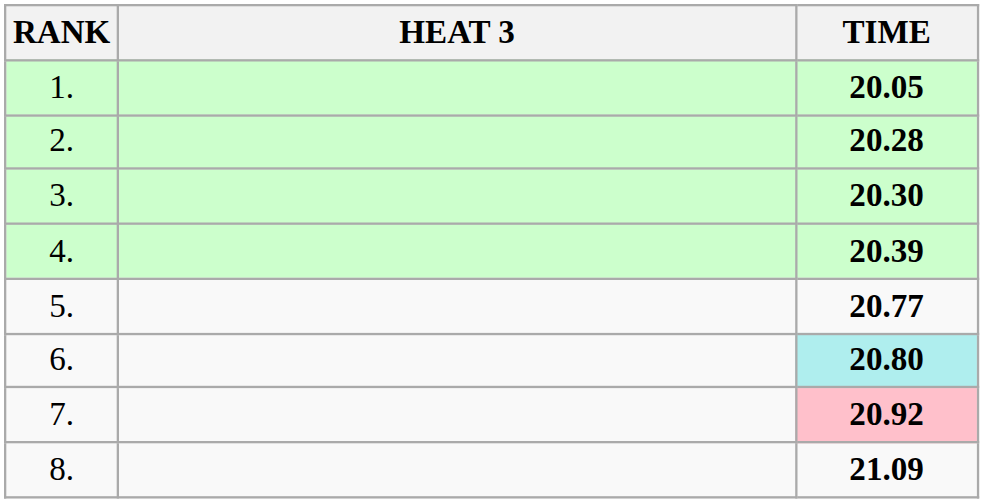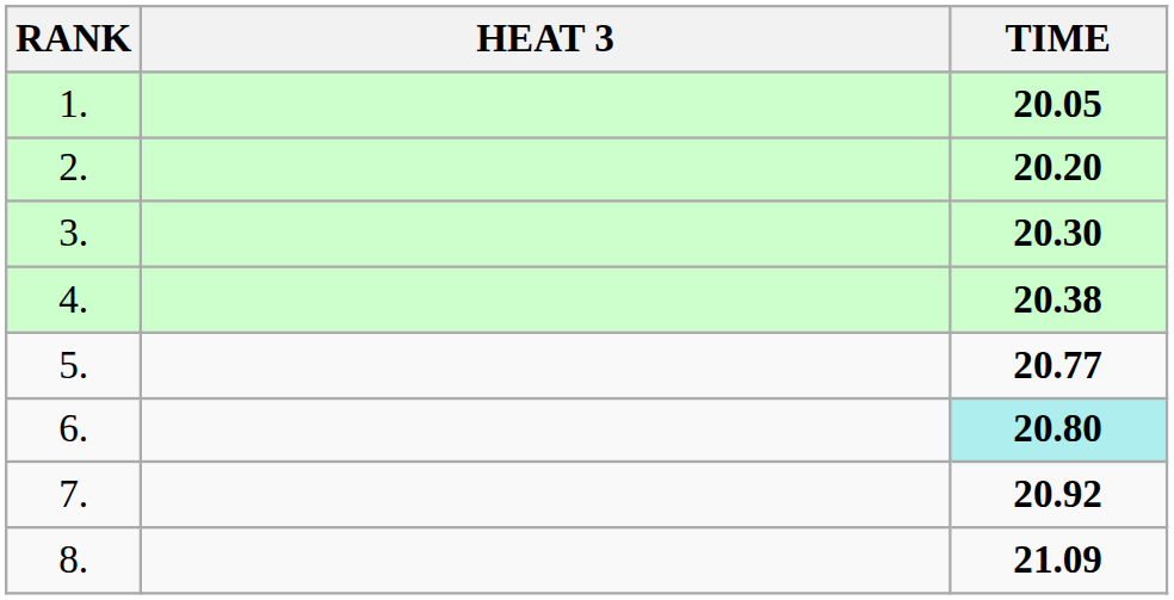2. | TIME: 20.28 -> 20.20
4. | TIME: 20.39 -> 20.38
7. | TIME: pink background -> no background
